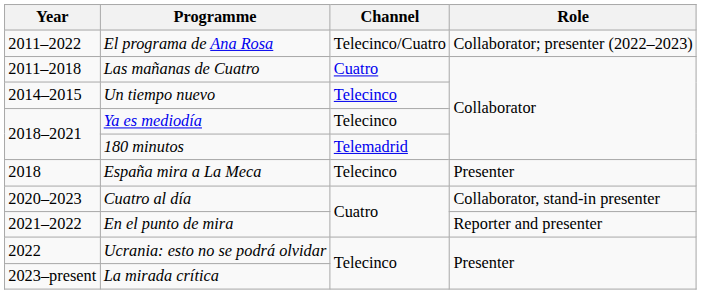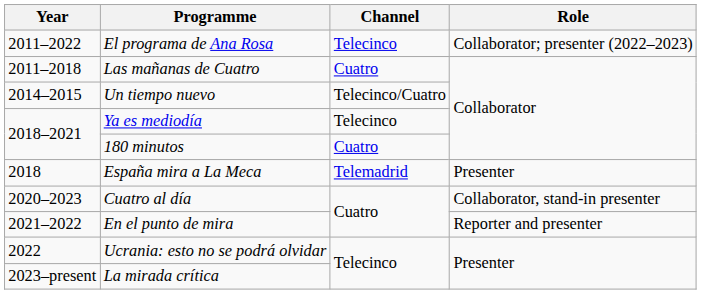El programa de Ana Rosa | Channel: Telecinco/Cuatro -> Telecinco
Un tiempo nuevo | Channel: Telecinco -> Telecinco/Cuatro
180 minutos | Channel: Telemadrid -> Cuatro
España mira a La Meca | Channel: Telecinco -> Telemadrid
